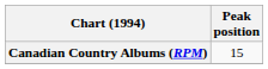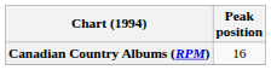Canadian Country Albums (RPM) | Peak position: 15 -> 16
